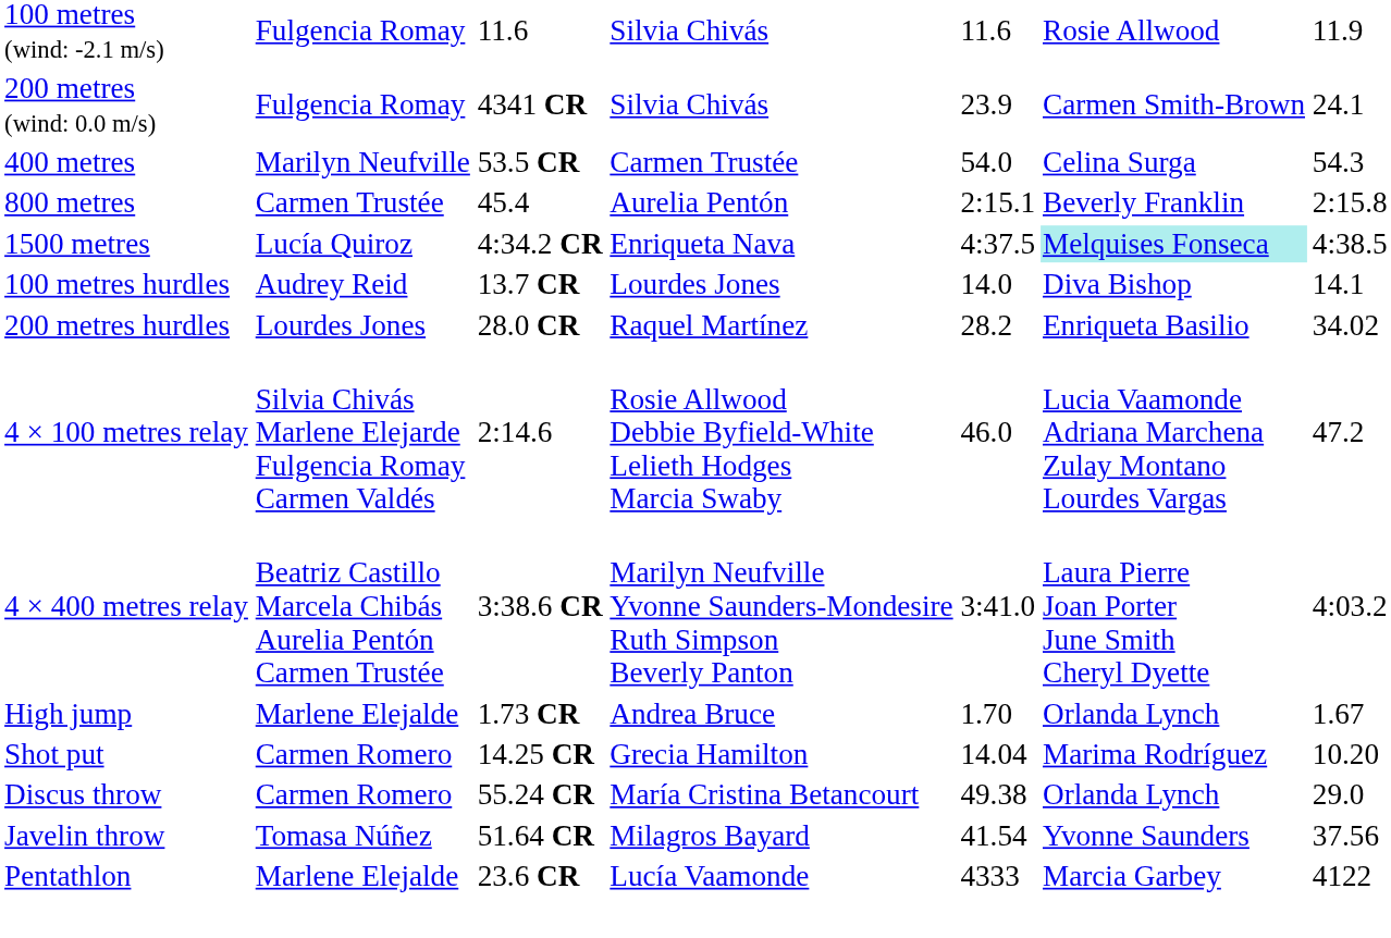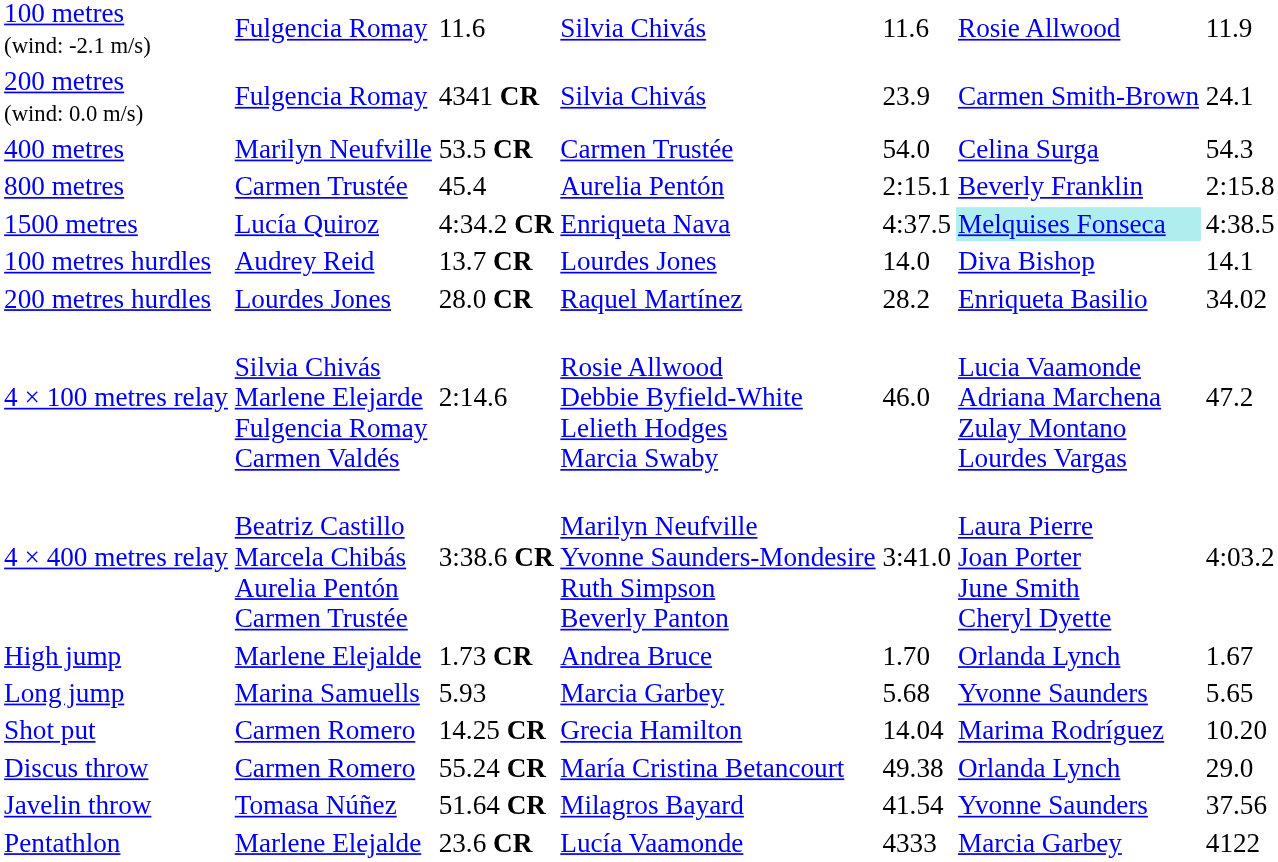+ row: Long jump | Marina Samuells | 5.93 | Marcia Garbey | 5.68 | Yvonne Saunders | 5.65
